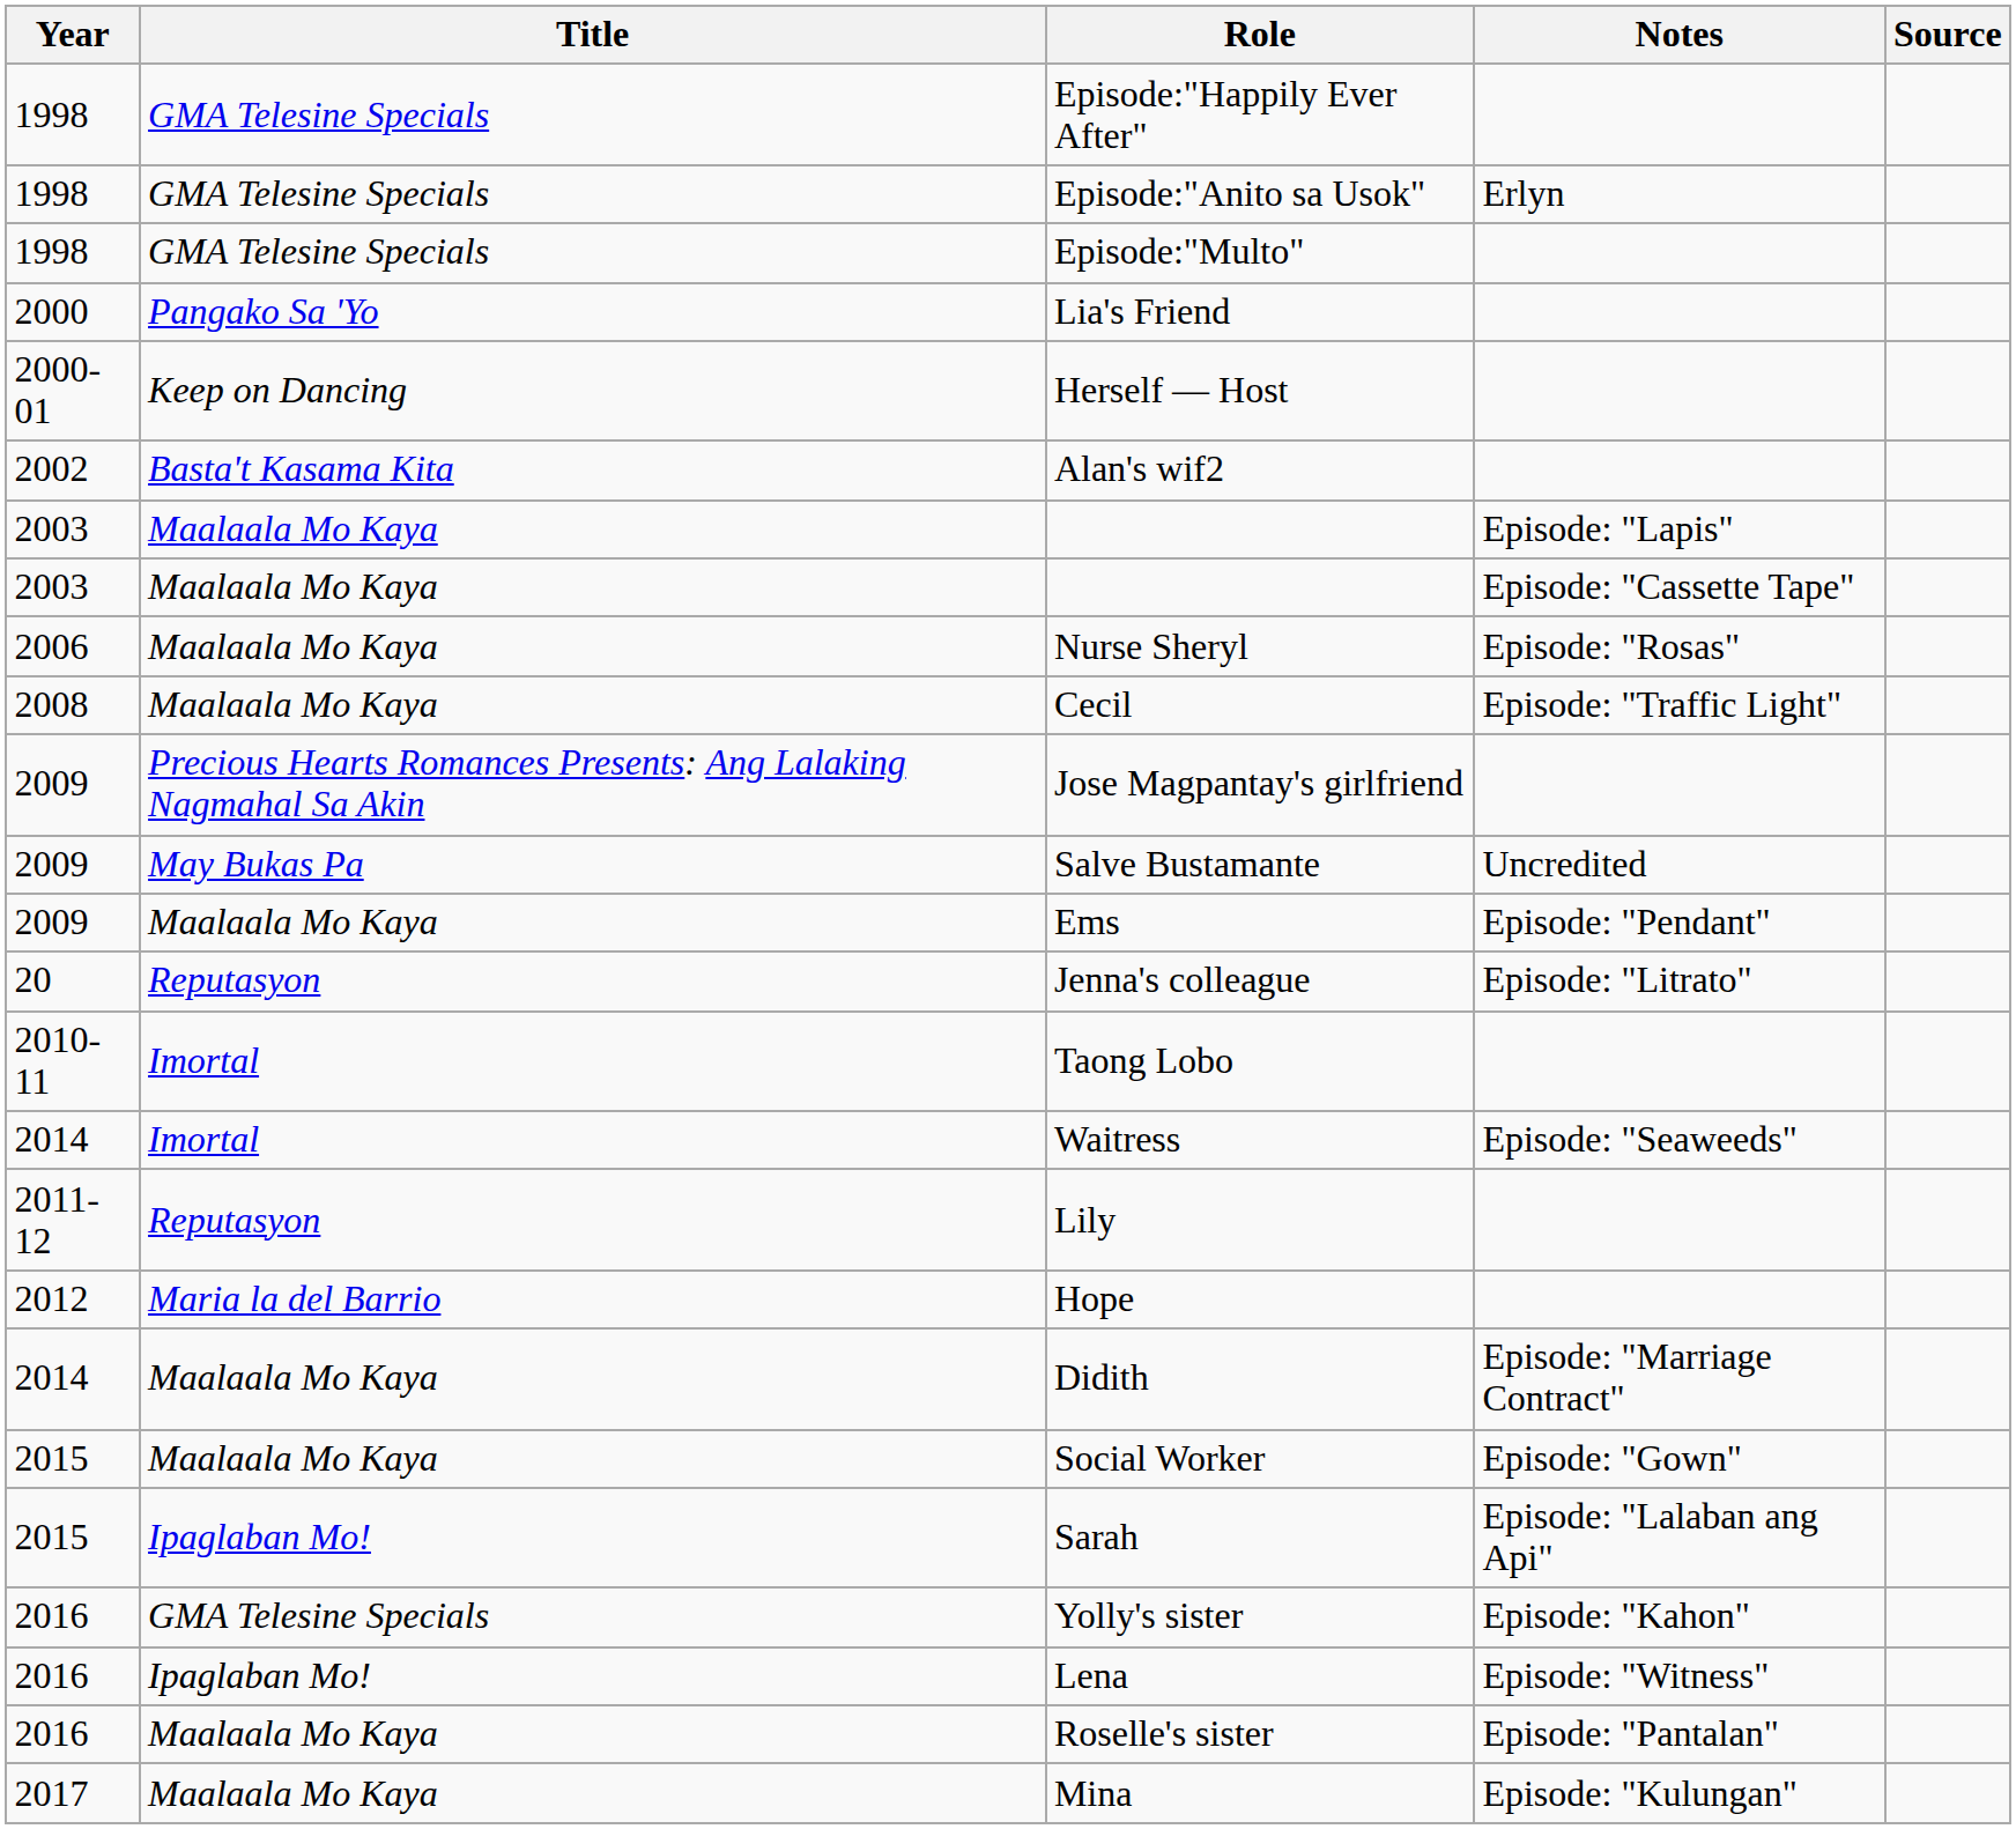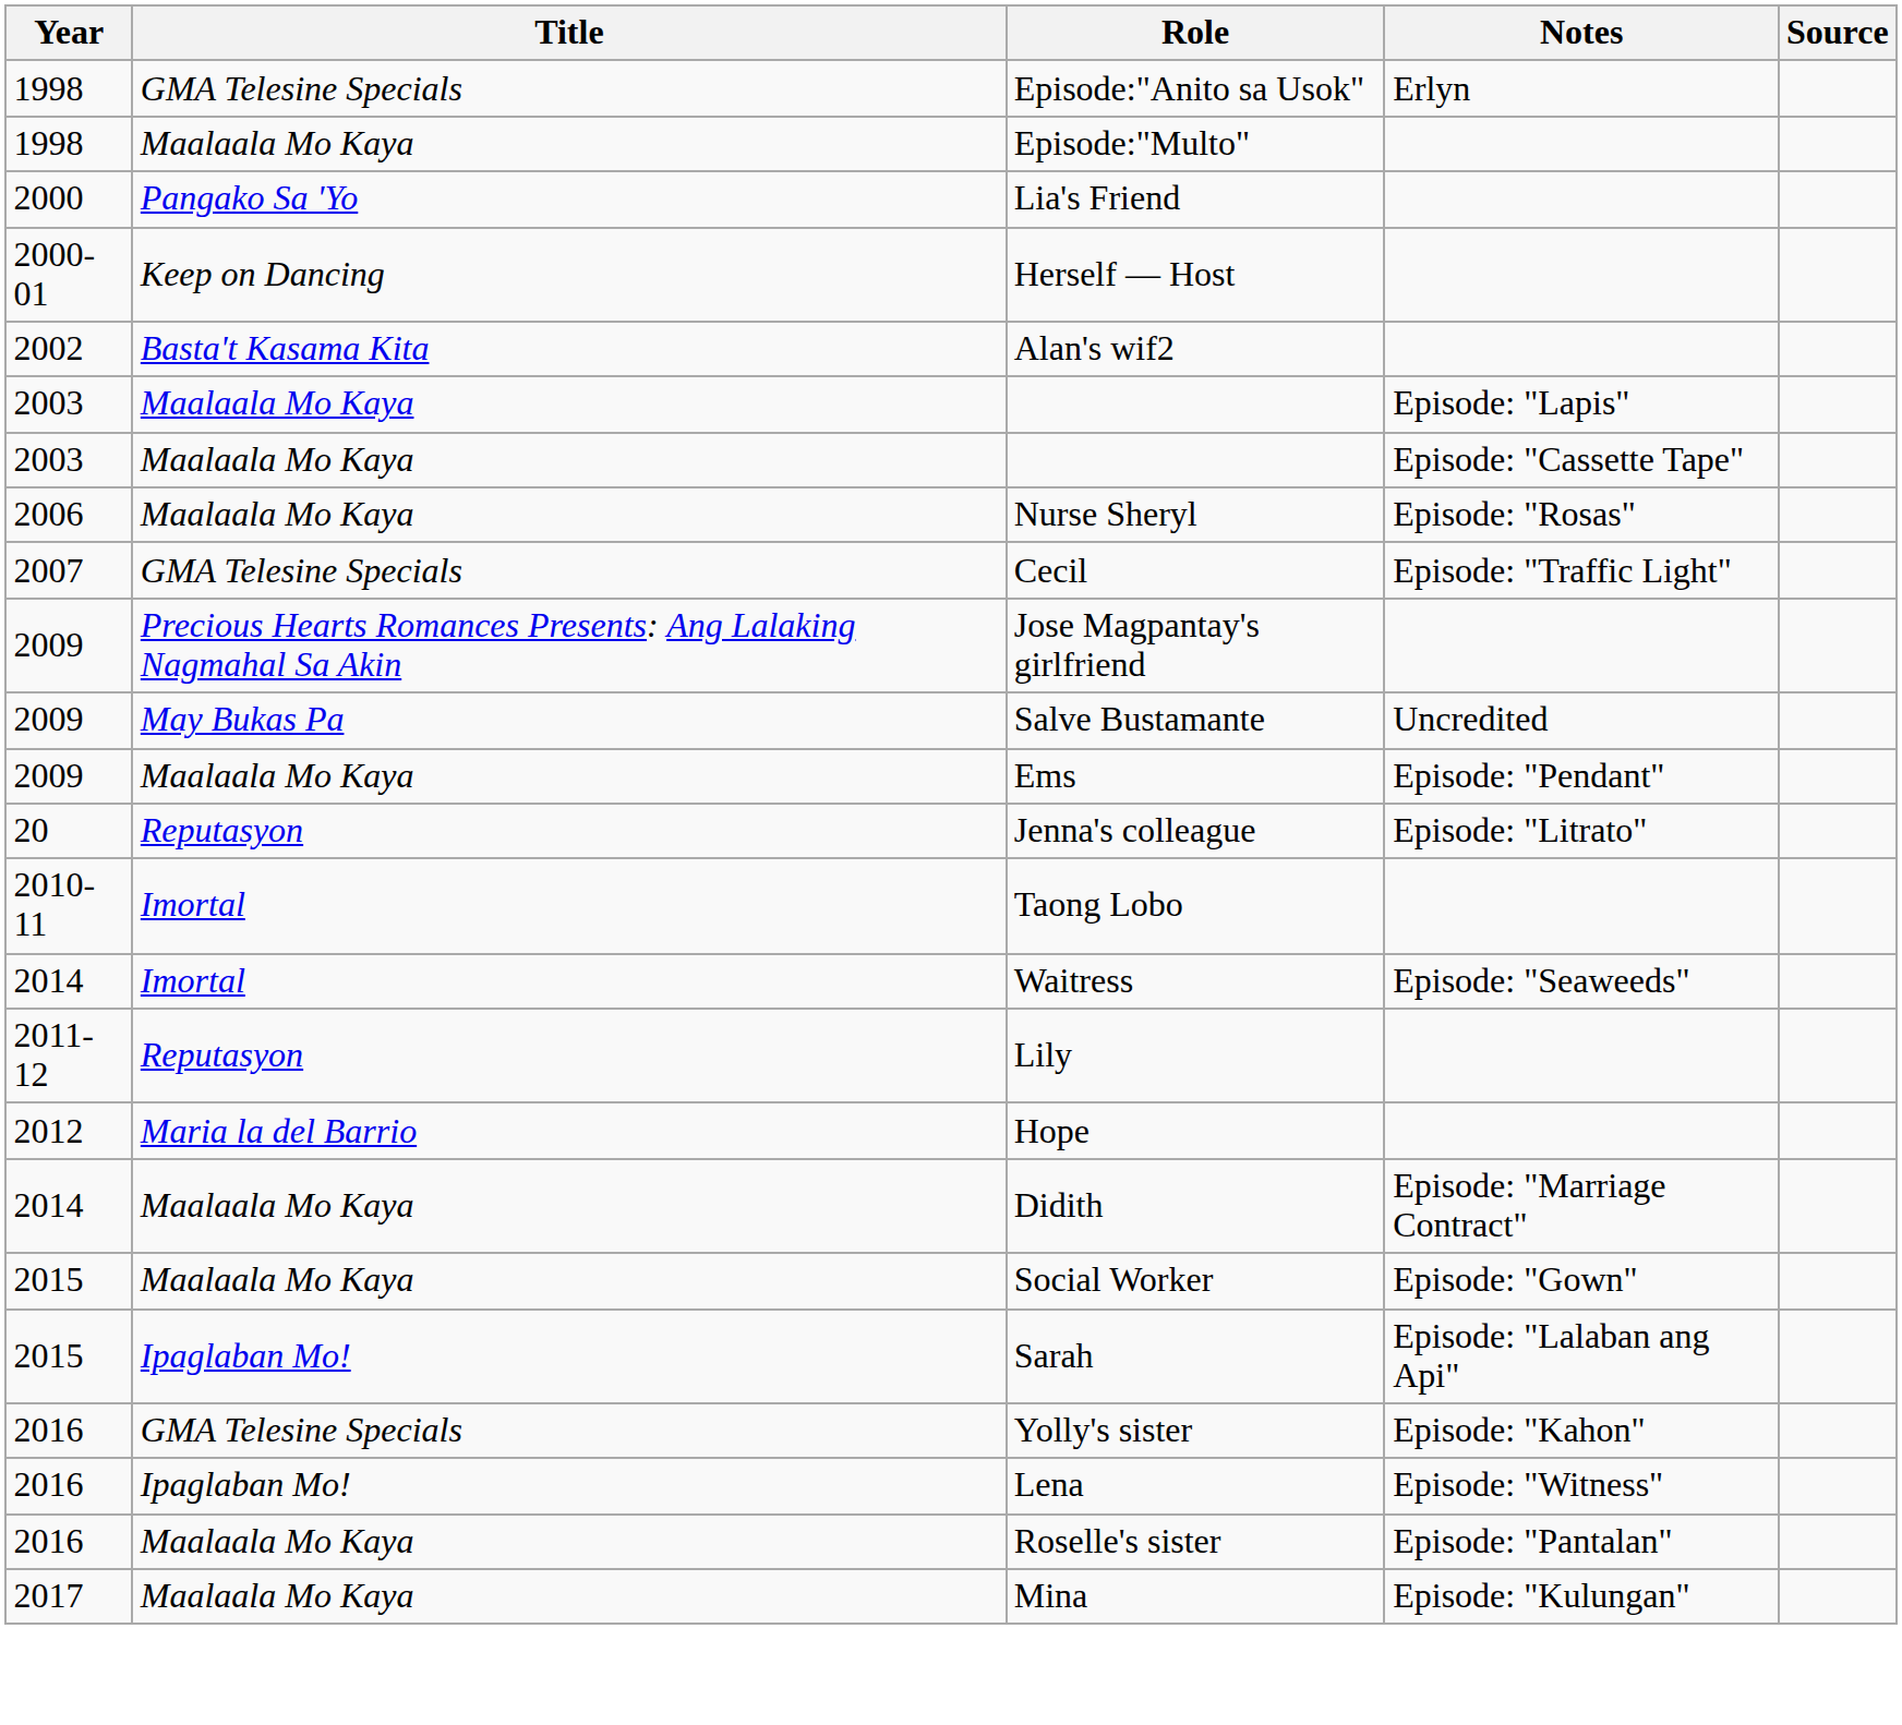- row: 1998 | GMA Telesine Specials | Episode:"Happily Ever After"
Episode:"Multo" | Title: GMA Telesine Specials -> Maalaala Mo Kaya
Cecil | Year: 2008 -> 2007
Cecil | Title: Maalaala Mo Kaya -> GMA Telesine Specials
